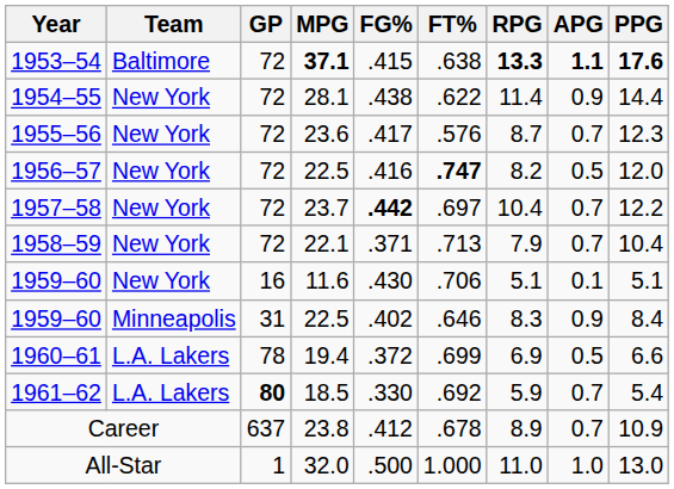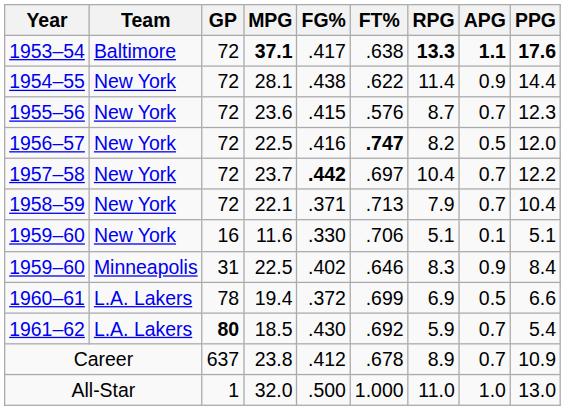1953–54 | FG%: .415 -> .417
1955–56 | FG%: .417 -> .415
1959–60 / 11.6 | FG%: .430 -> .330
1961–62 | FG%: .330 -> .430
